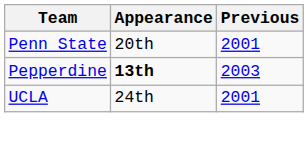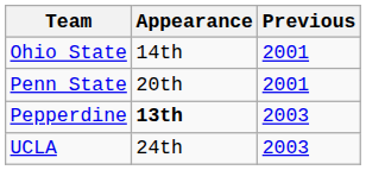+ row: Ohio State | 14th | 2001
UCLA | Previous: 2001 -> 2003
